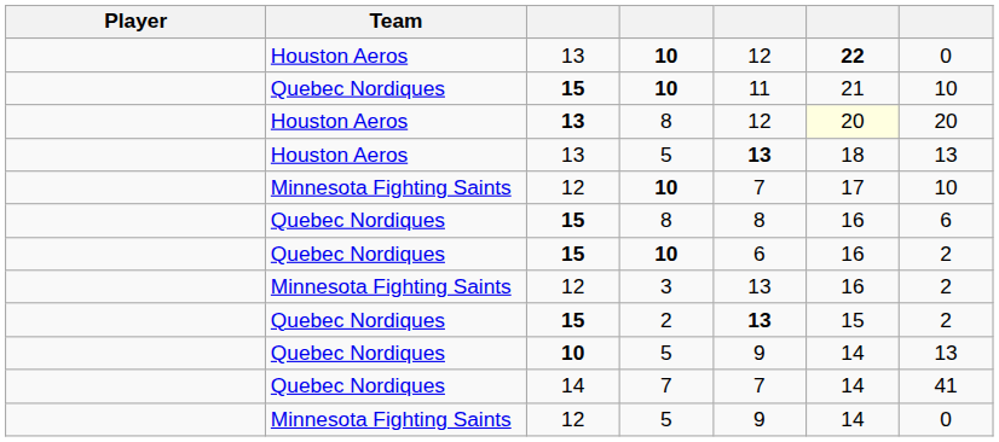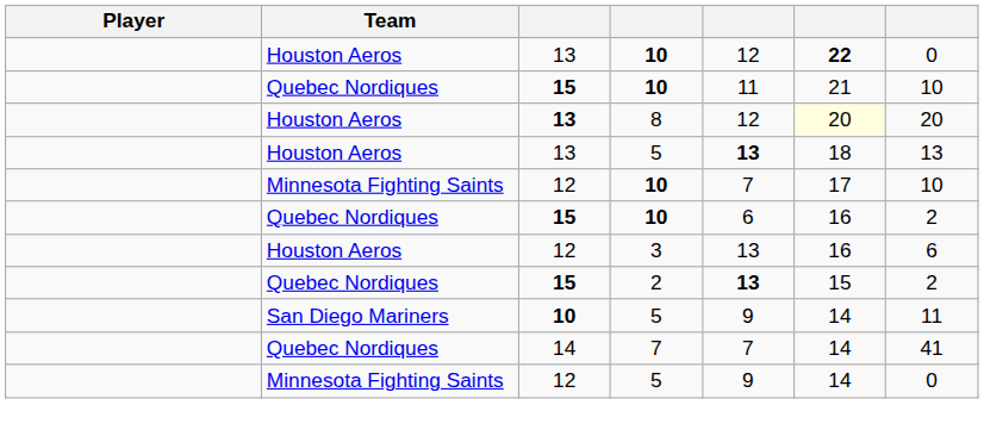- row: Quebec Nordiques | 15 | 8 | 8 | 16 | 6
3 | Team: Minnesota Fighting Saints -> Houston Aeros
3 | column 7: 2 -> 6
10 / 5 | Team: Quebec Nordiques -> San Diego Mariners
10 / 5 | column 7: 13 -> 11
